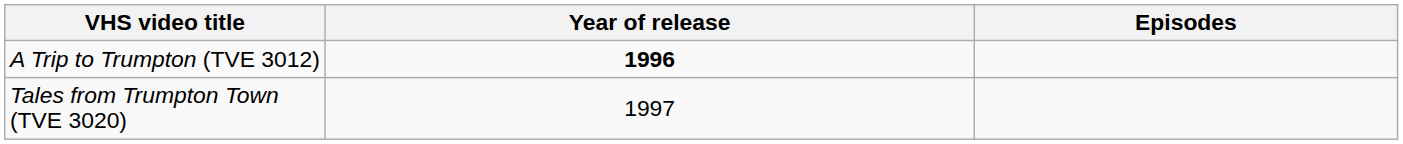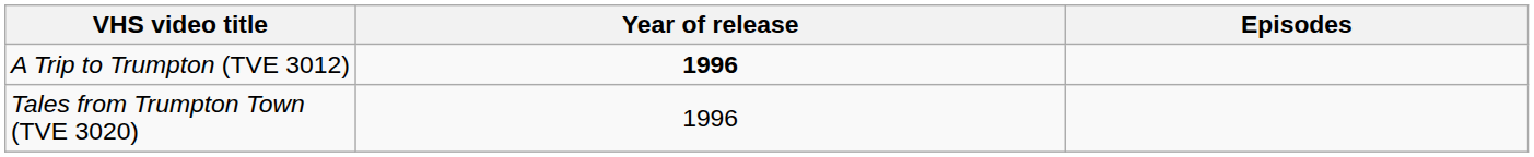Tales from Trumpton Town (TVE 3020) | Year of release: 1997 -> 1996
